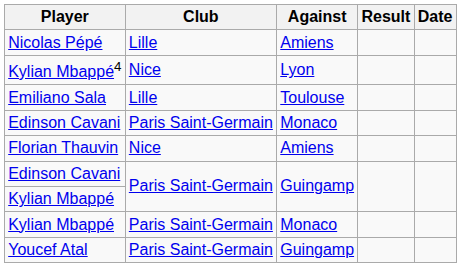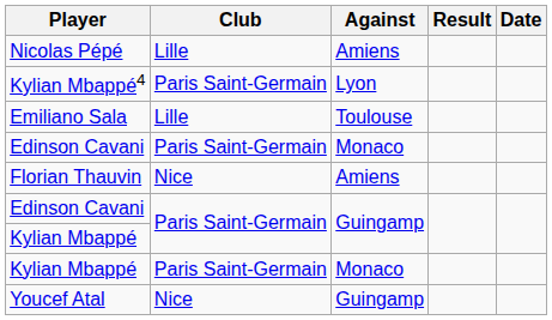Kylian Mbappé4 | Club: Nice -> Paris Saint-Germain
Youcef Atal | Club: Paris Saint-Germain -> Nice
